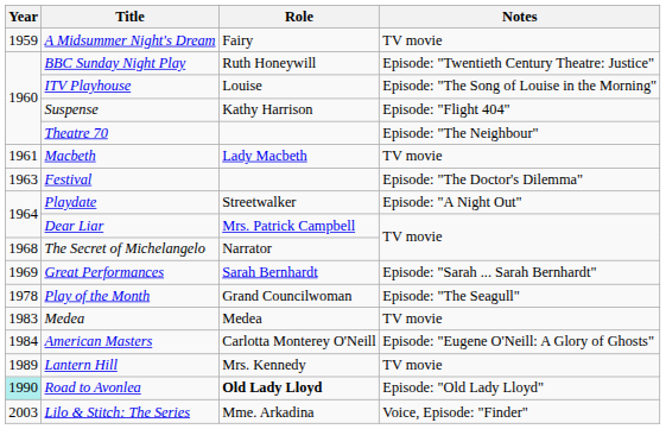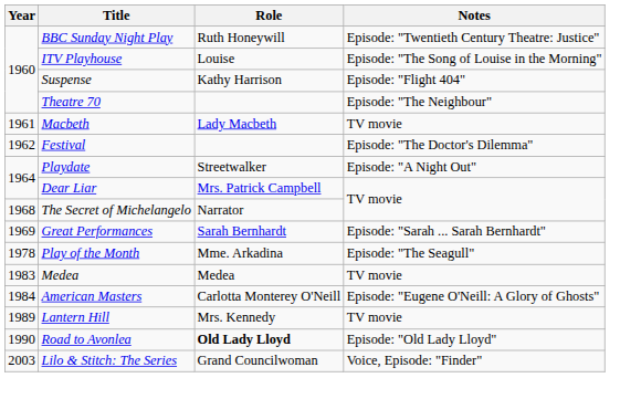- row: 1959 | A Midsummer Night's Dream | Fairy | TV movie
Festival | Year: 1963 -> 1962
Play of the Month | Role: Grand Councilwoman -> Mme. Arkadina
Road to Avonlea | Year: paleturquoise background -> no background
Lilo & Stitch: The Series | Role: Mme. Arkadina -> Grand Councilwoman
